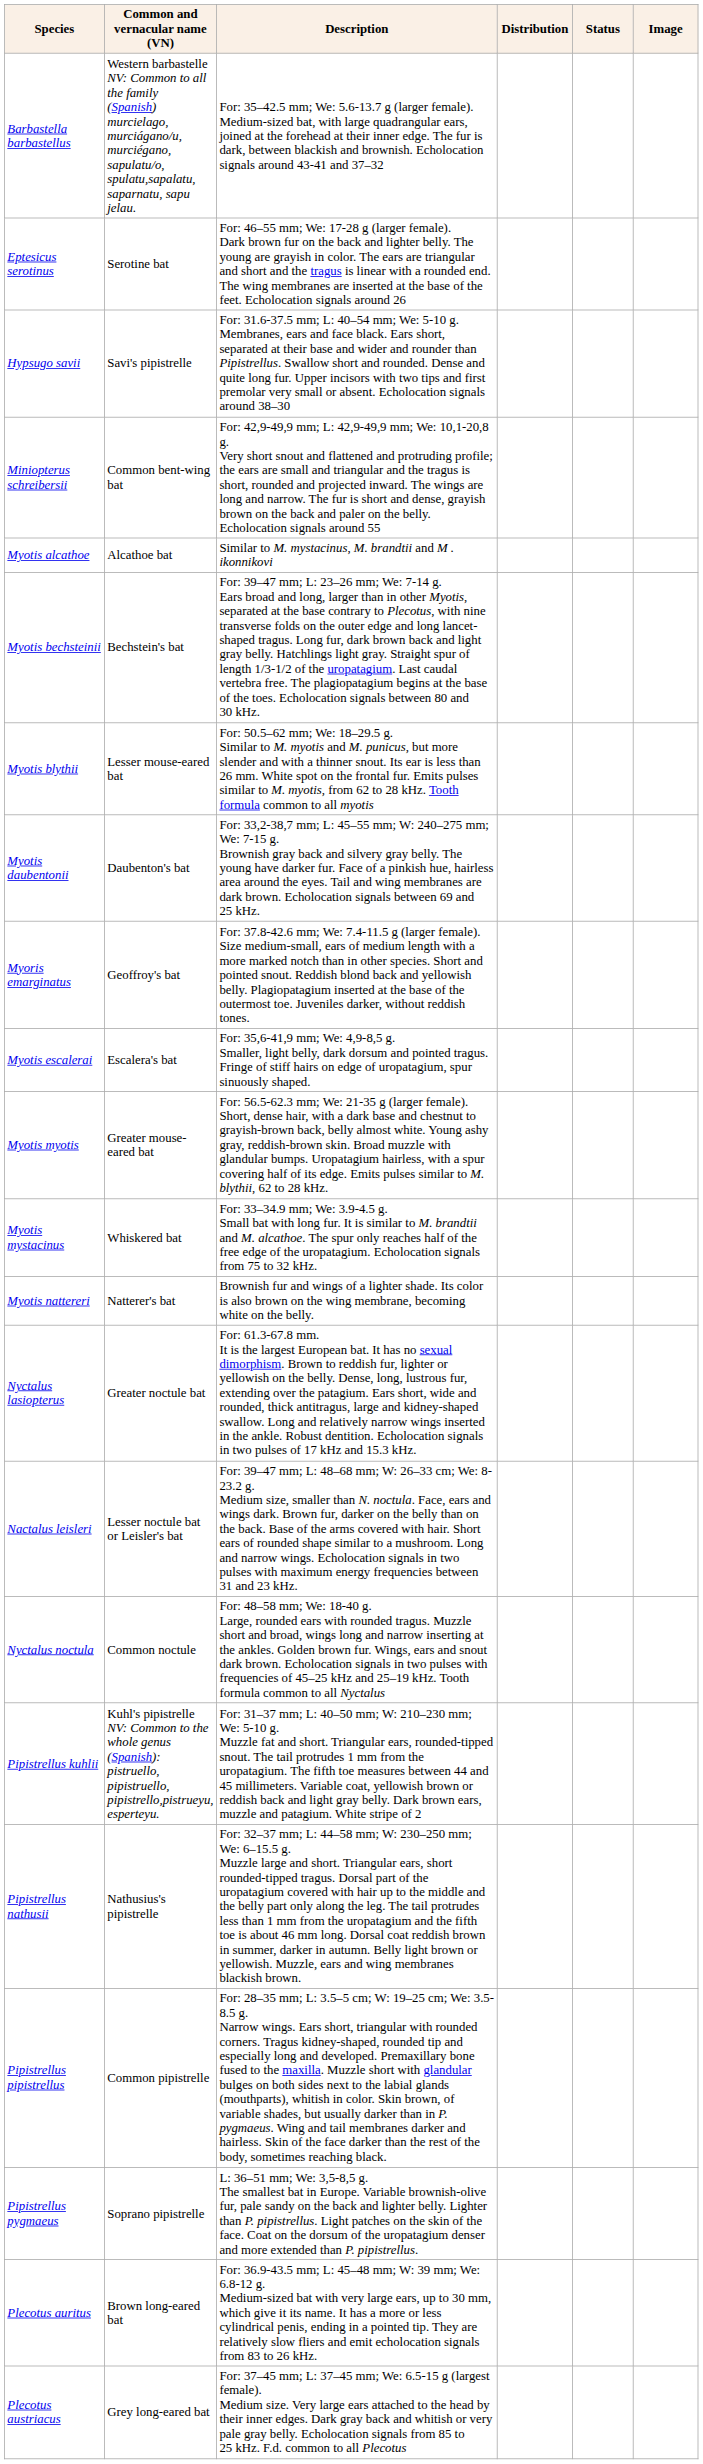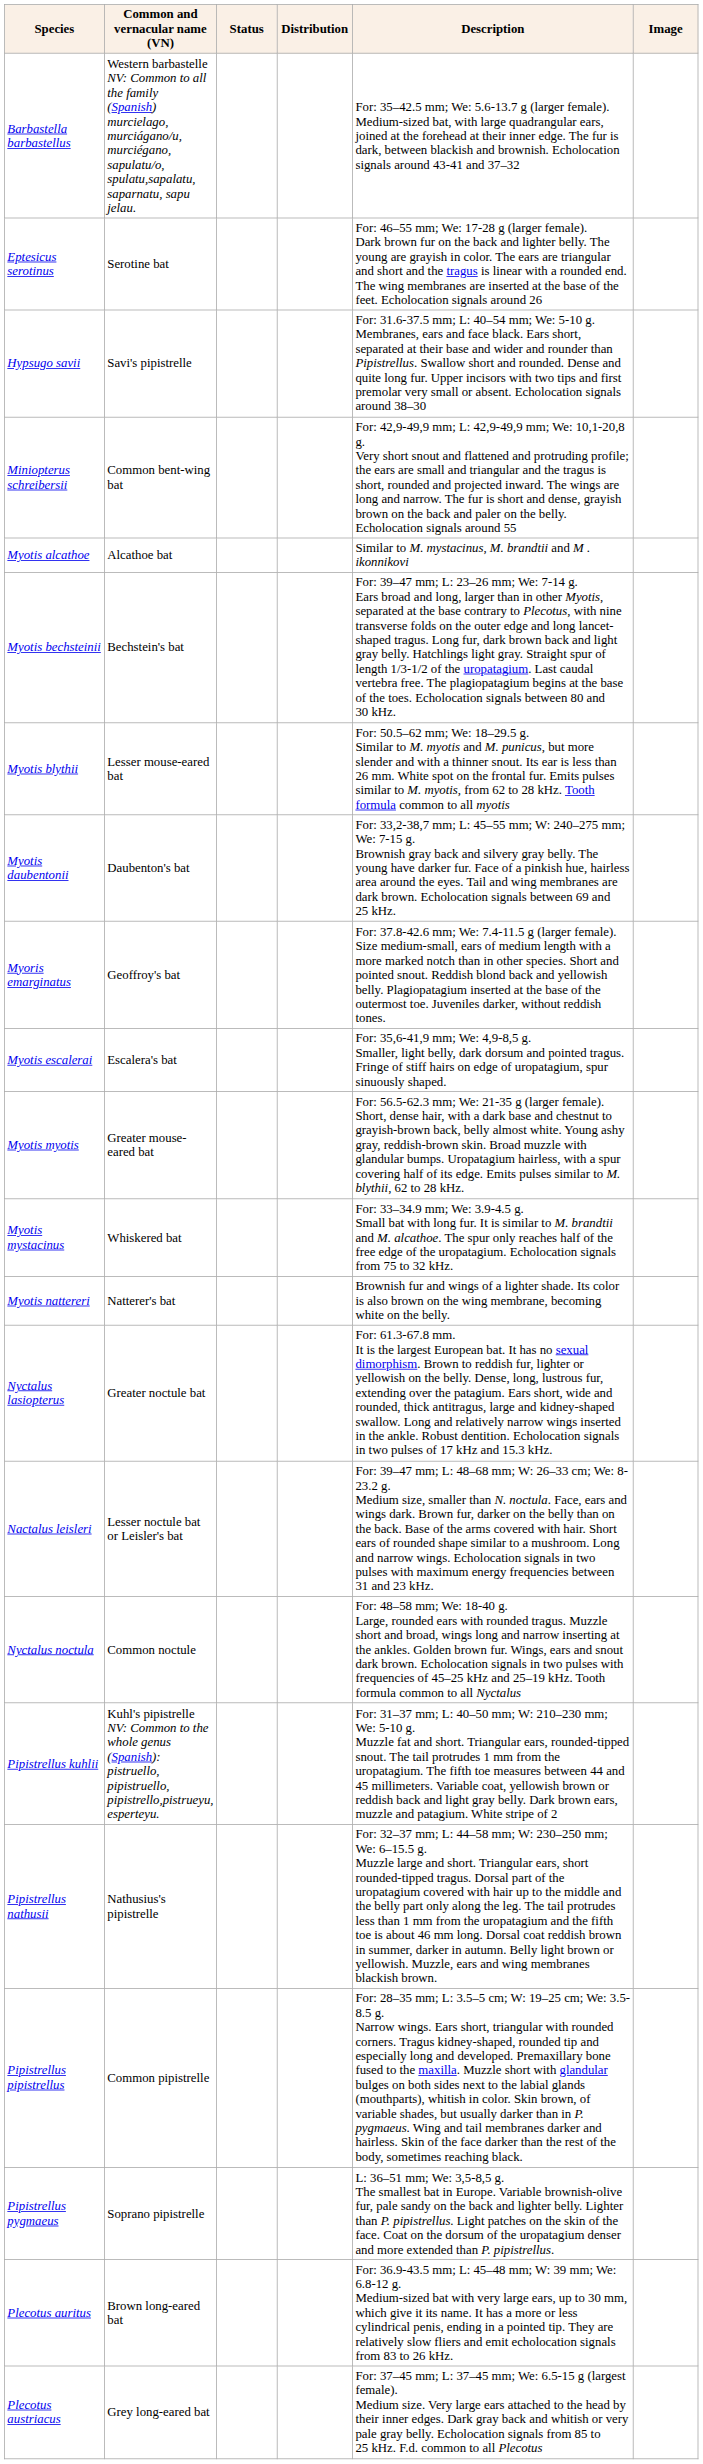columns swapped: Description <-> Status
